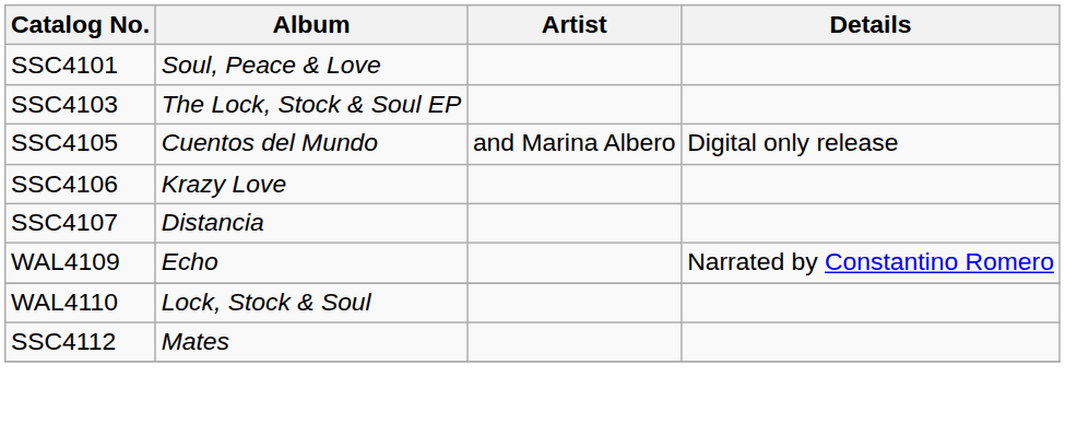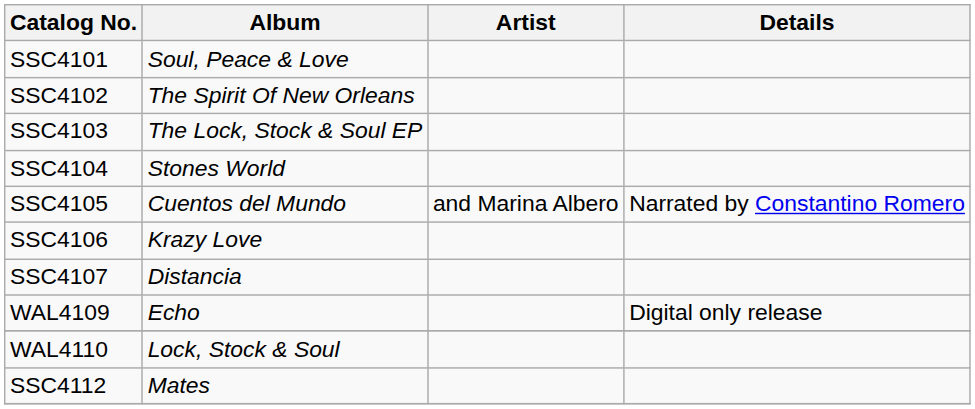+ row: SSC4102 | The Spirit Of New Orleans
+ row: SSC4104 | Stones World
SSC4105 | Details: Digital only release -> Narrated by Constantino Romero
WAL4109 | Details: Narrated by Constantino Romero -> Digital only release
